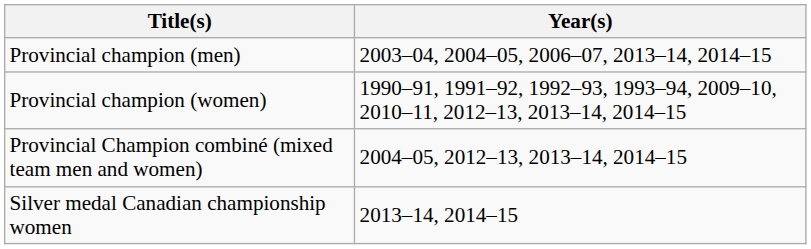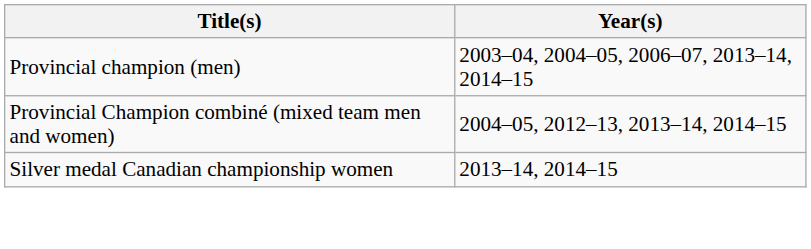- row: Provincial champion (women) | 1990–91, 1991–92, 1992–93, 1993–94, 2009–10, 2010–11, 2012–13, 2013–14, 2014–15
